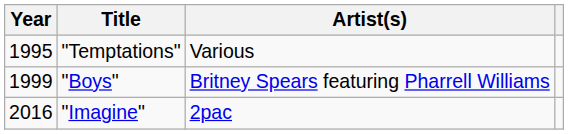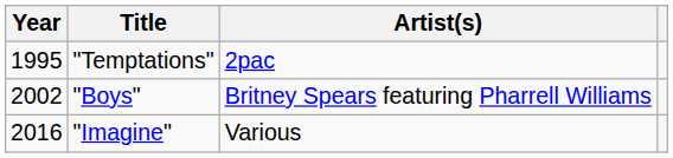"Temptations" | Artist(s): Various -> 2pac
"Boys" | Year: 1999 -> 2002
"Imagine" | Artist(s): 2pac -> Various
